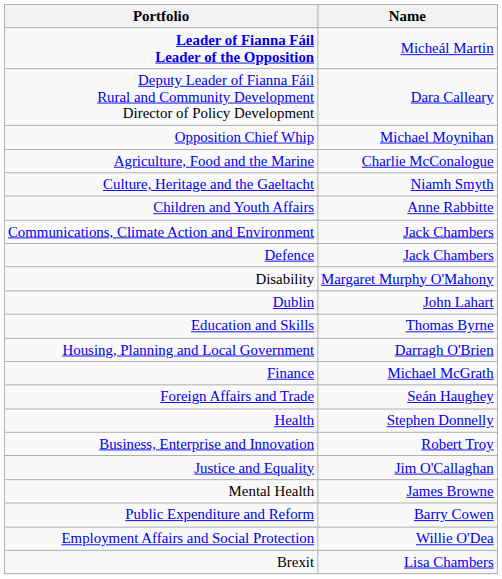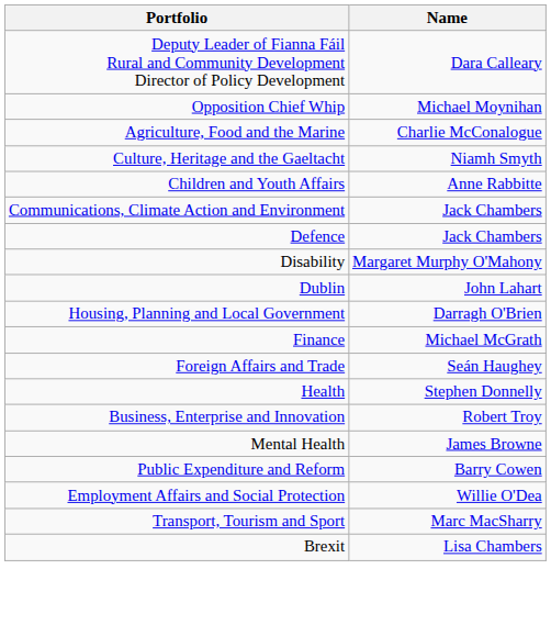- row: Leader of Fianna Fáil Leader of the Opposition | Micheál Martin
- row: Education and Skills | Thomas Byrne
- row: Justice and Equality | Jim O'Callaghan
+ row: Transport, Tourism and Sport | Marc MacSharry
